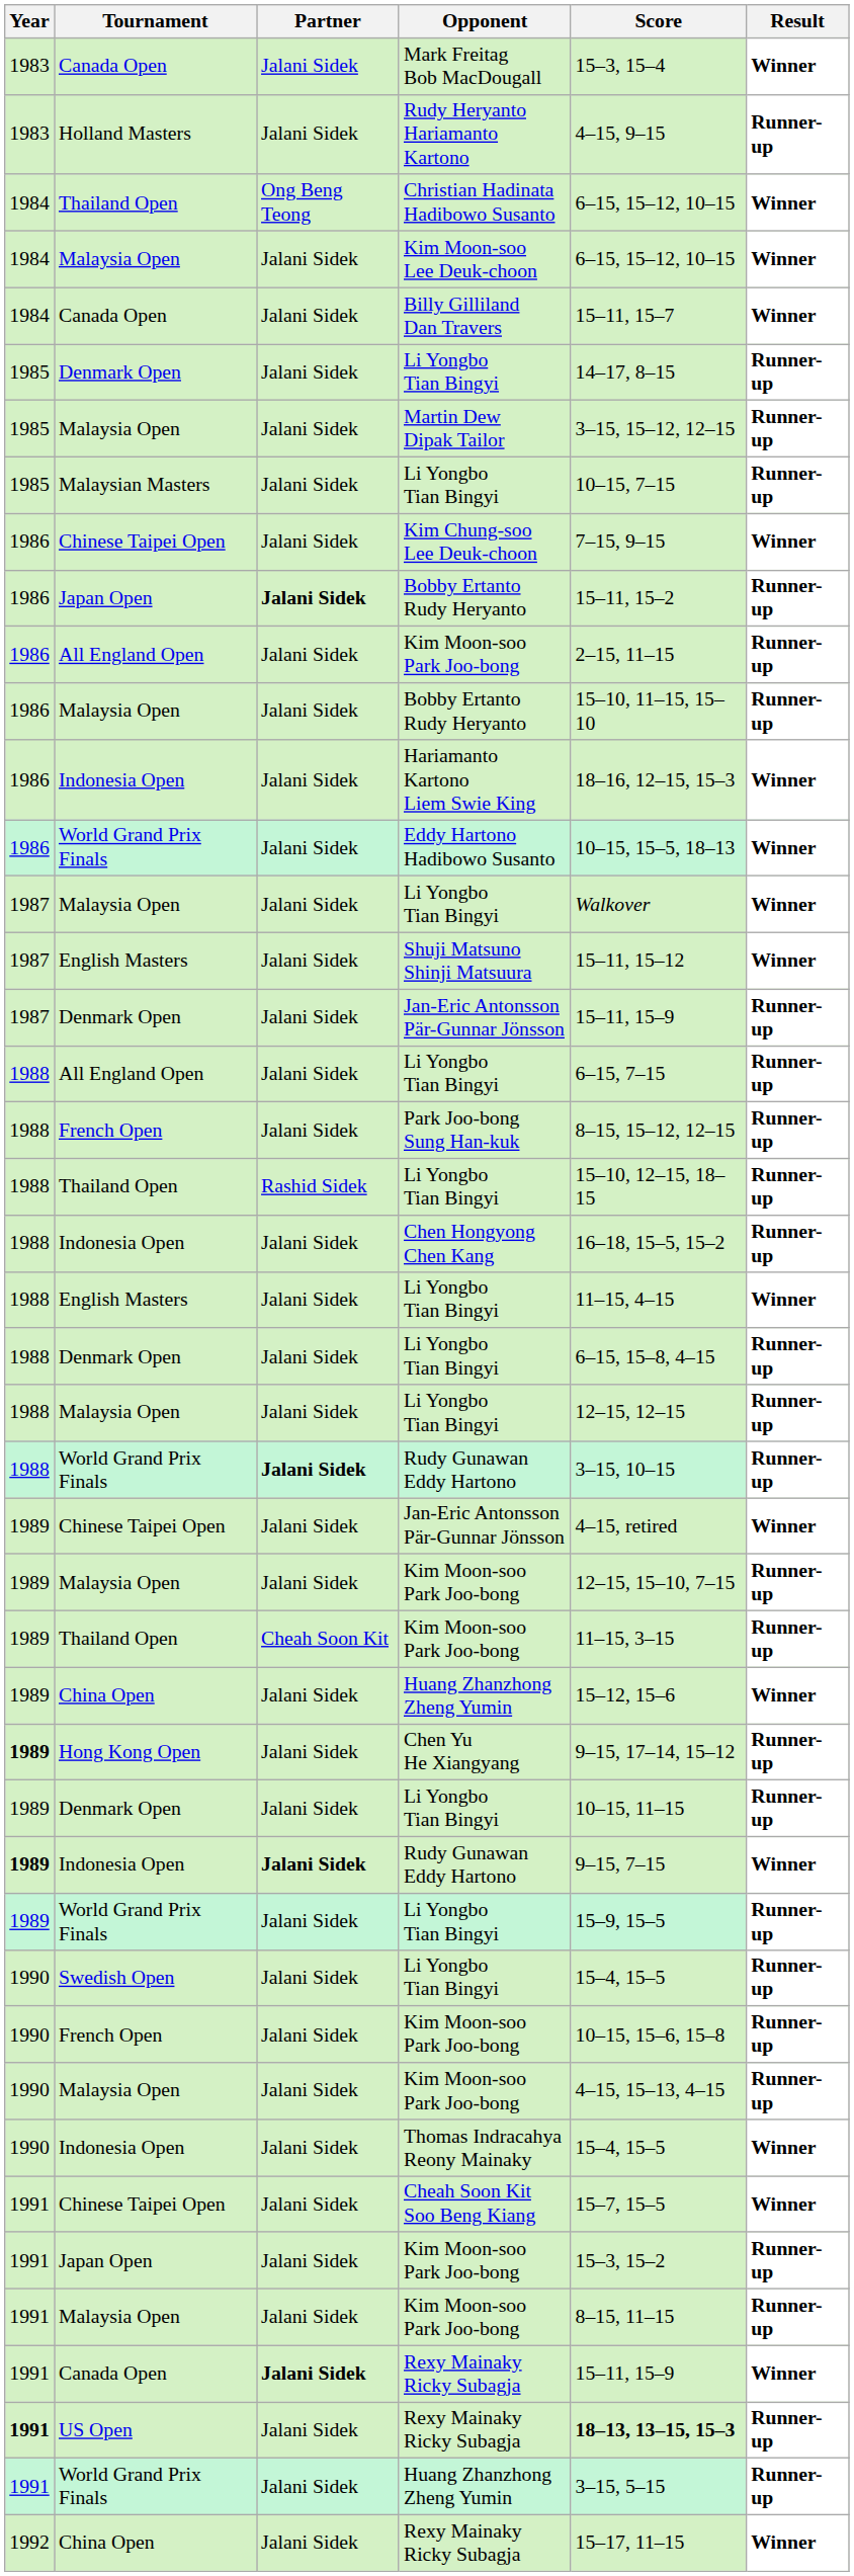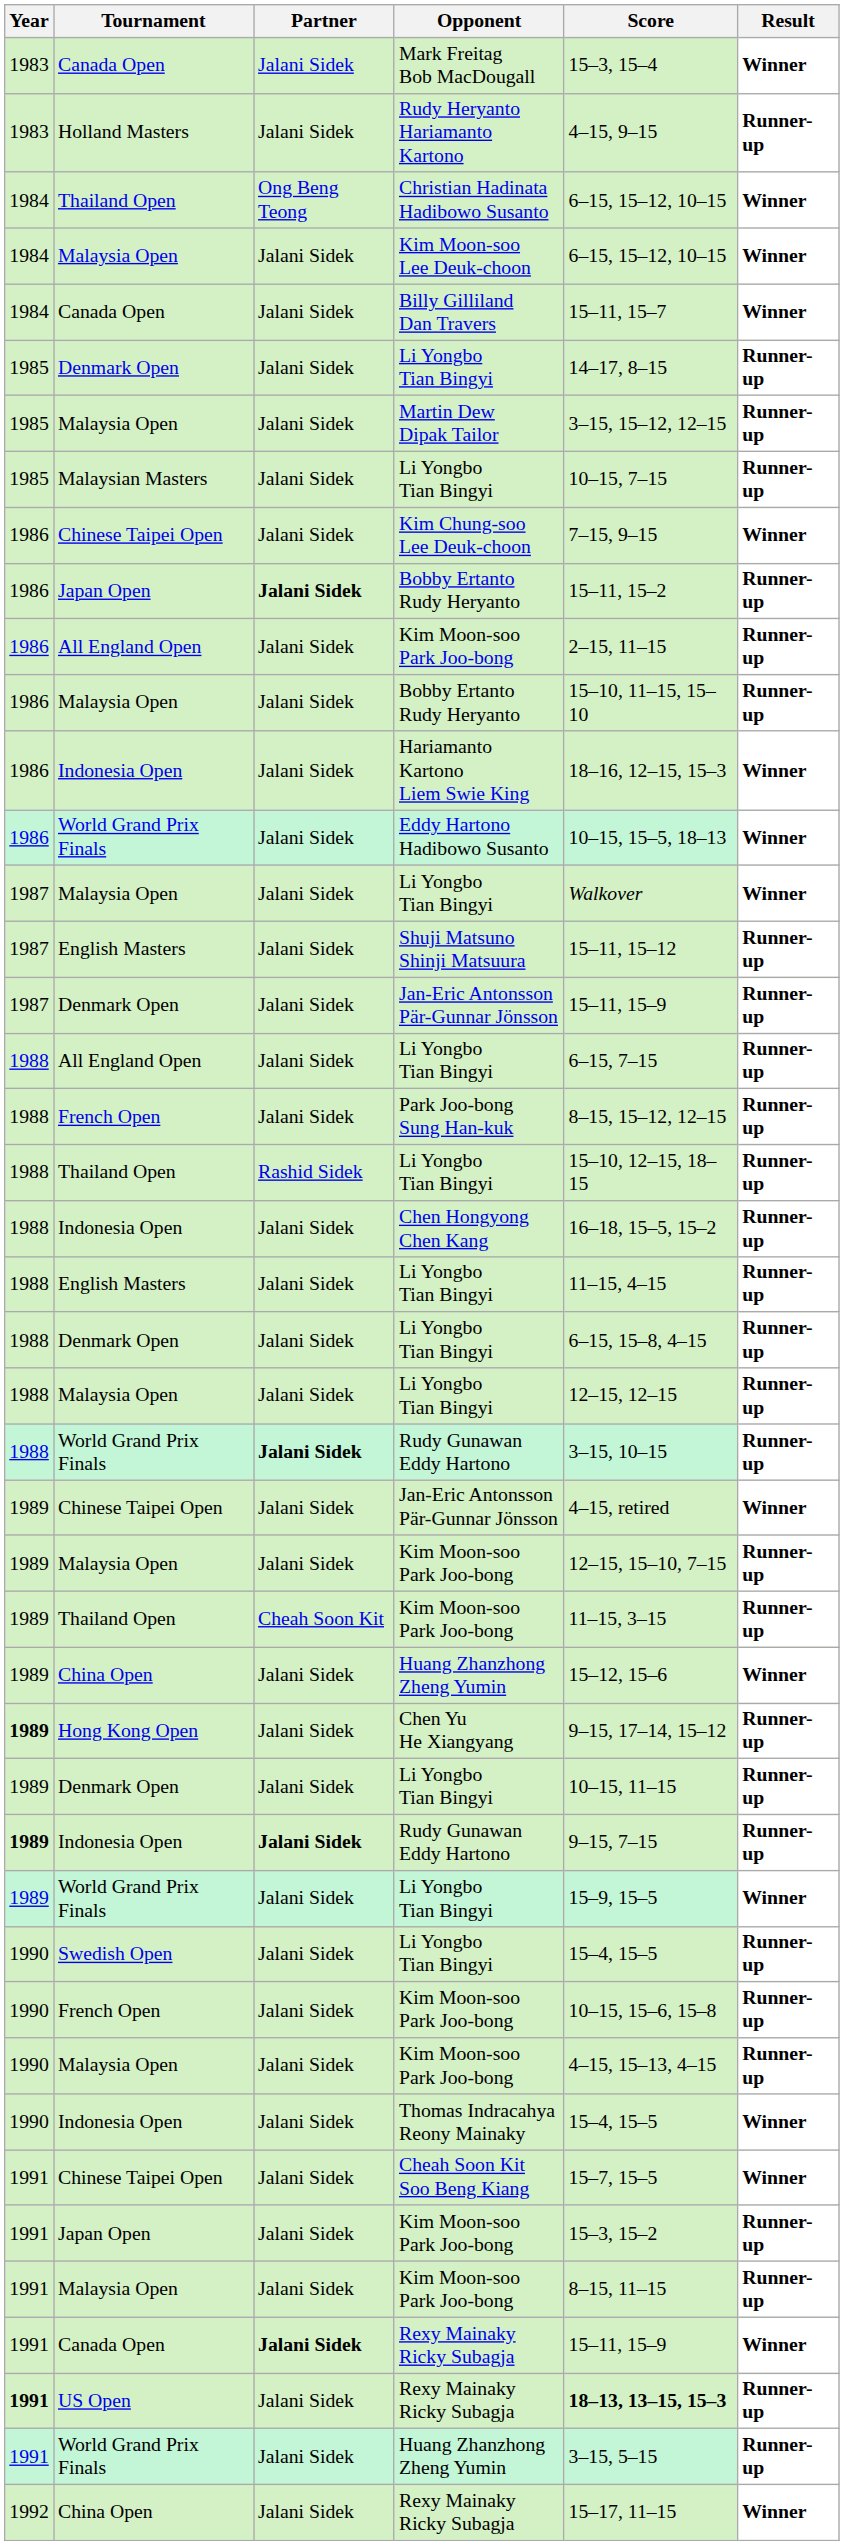Shuji Matsuno Shinji Matsuura | Result: Winner -> Runner-up
English Masters / Li Yongbo Tian Bingyi | Result: Winner -> Runner-up
Indonesia Open / Rudy Gunawan Eddy Hartono | Result: Winner -> Runner-up
World Grand Prix Finals / Li Yongbo Tian Bingyi | Result: Runner-up -> Winner
